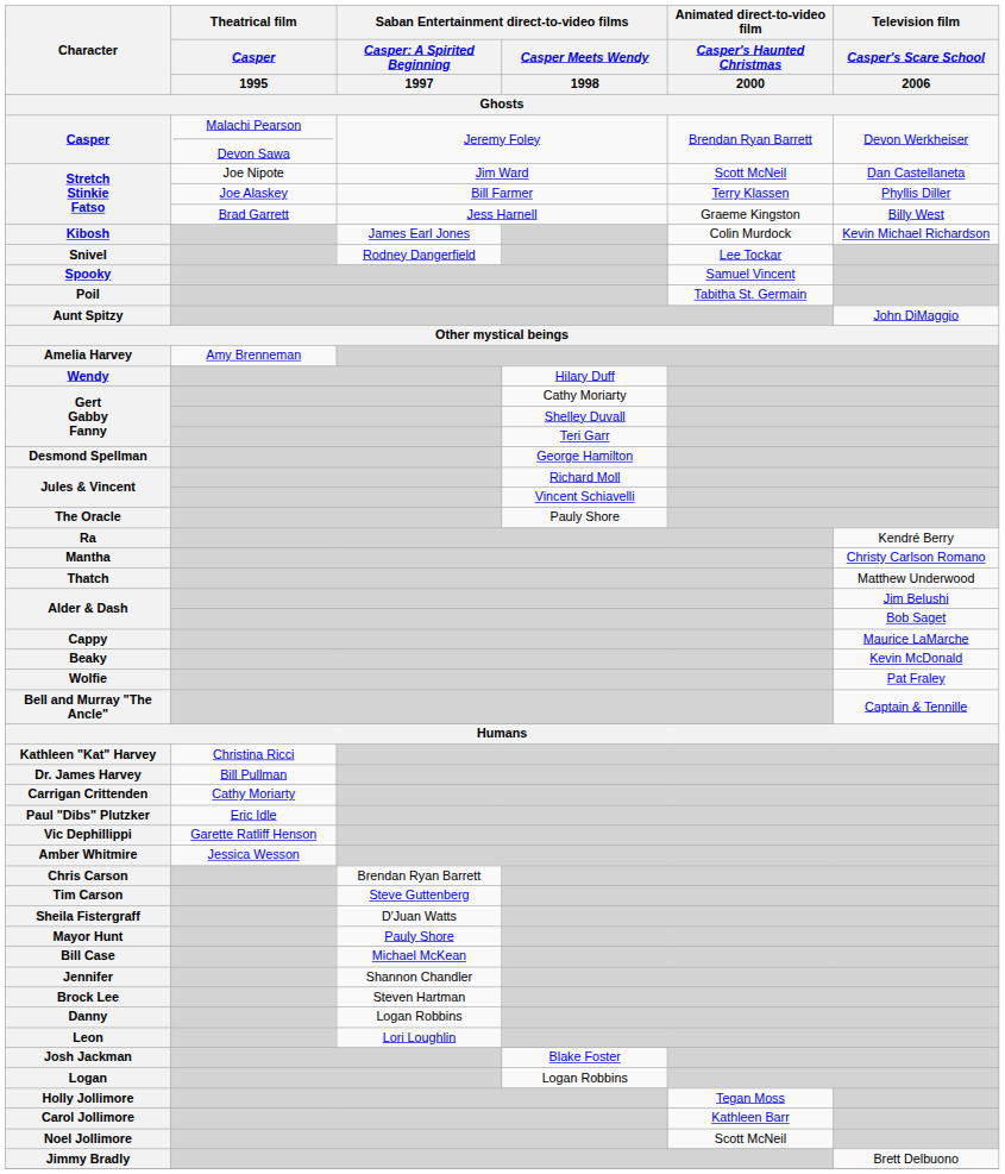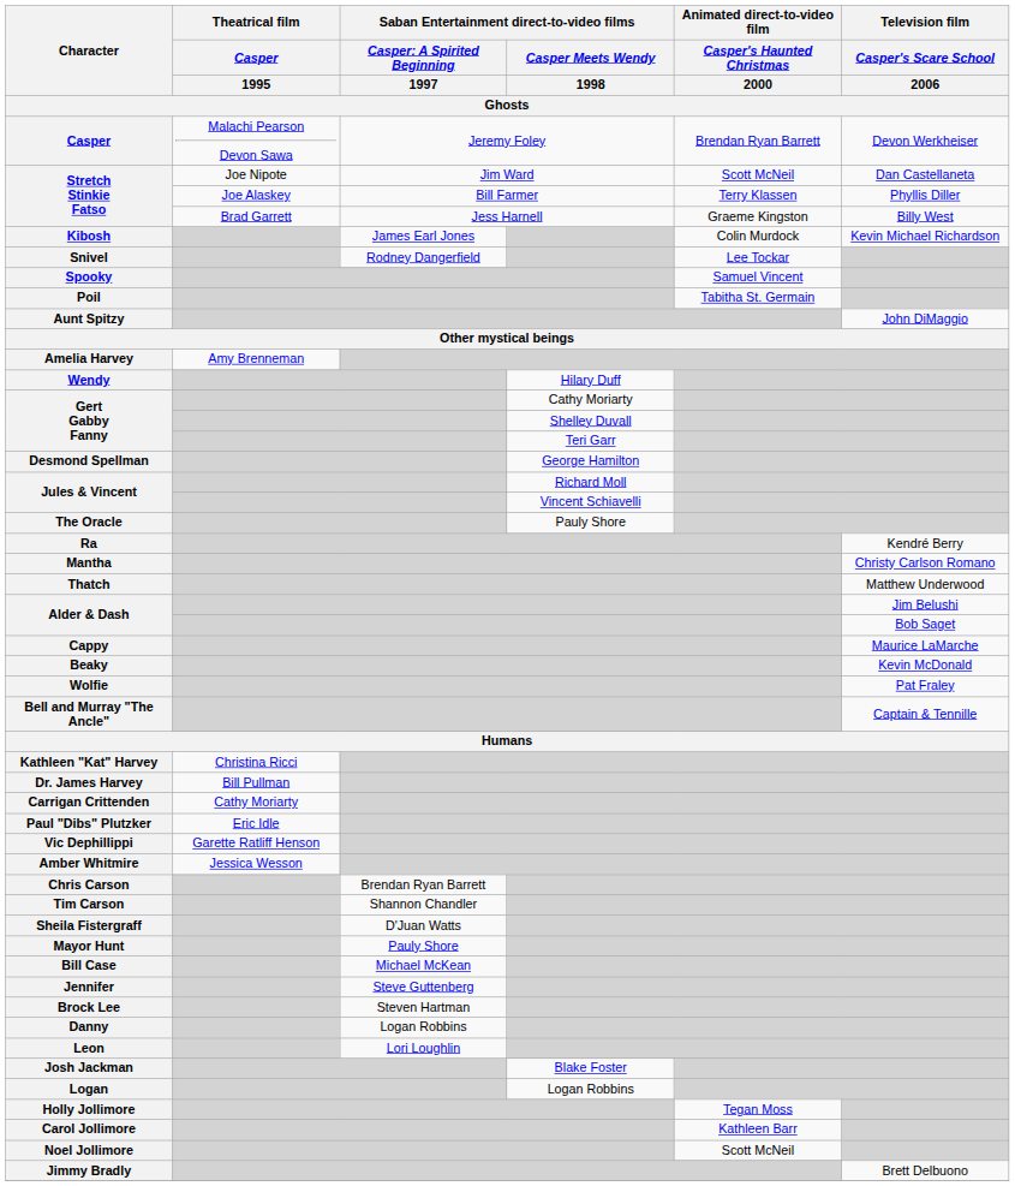Tim Carson | column 3: Steve Guttenberg -> Shannon Chandler
Jennifer | column 3: Shannon Chandler -> Steve Guttenberg
